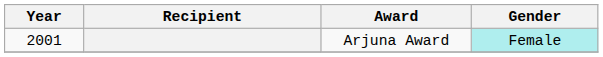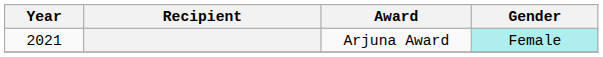Arjuna Award | Year: 2001 -> 2021
